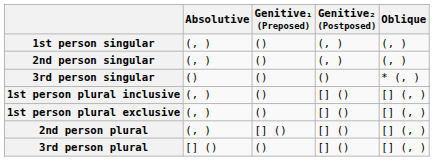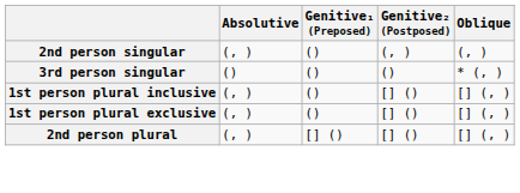- row: 1st person singular | (, ) | () | (, ) | (, )
- row: 3rd person plural | [] () | () | [] () | [] (, )
